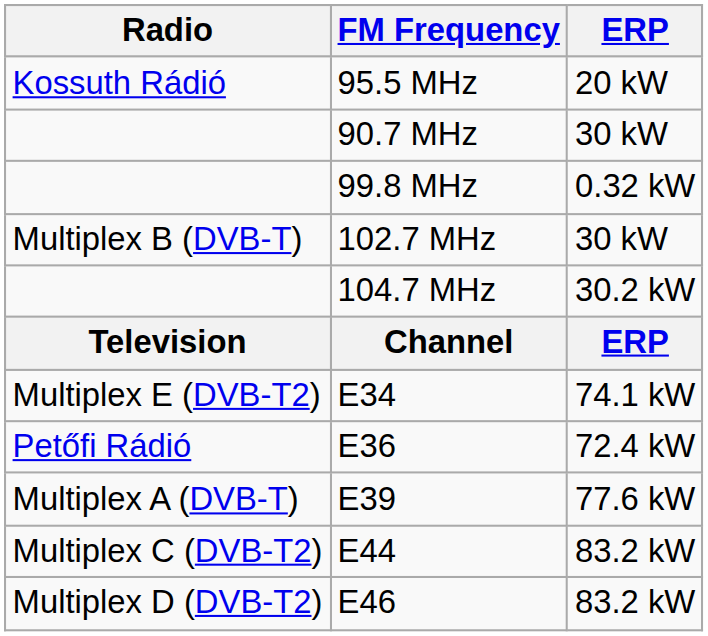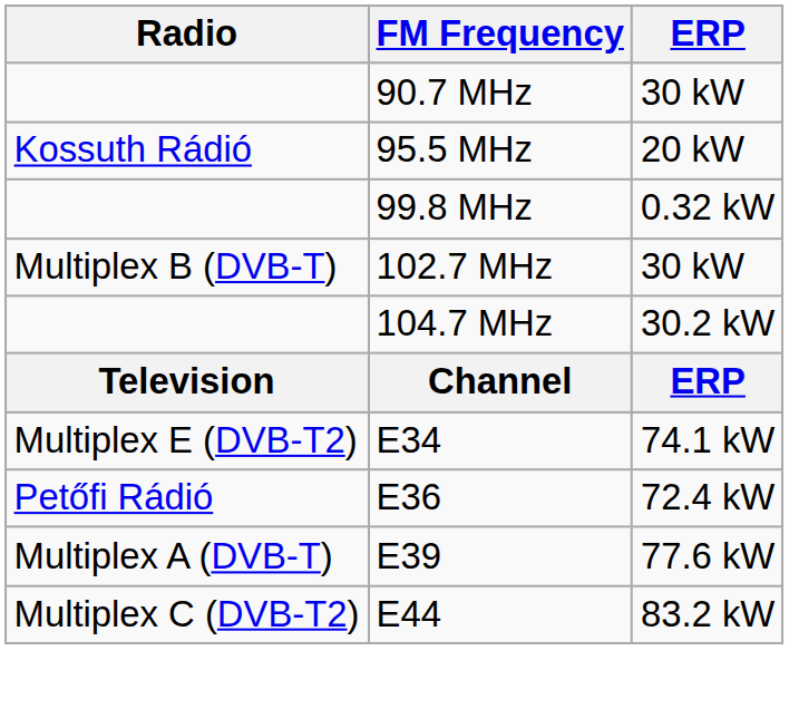rows swapped: 90.7 MHz <-> 95.5 MHz
- row: Multiplex D (DVB-T2) | E46 | 83.2 kW
